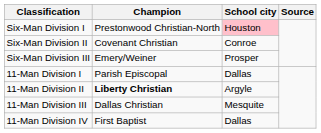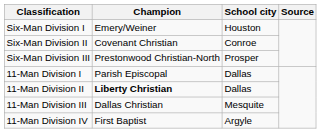Six-Man Division I | Champion: Prestonwood Christian-North -> Emery/Weiner
Six-Man Division I | School city: pink background -> no background
Six-Man Division III | Champion: Emery/Weiner -> Prestonwood Christian-North
11-Man Division II | School city: Argyle -> Dallas
11-Man Division IV | School city: Dallas -> Argyle
